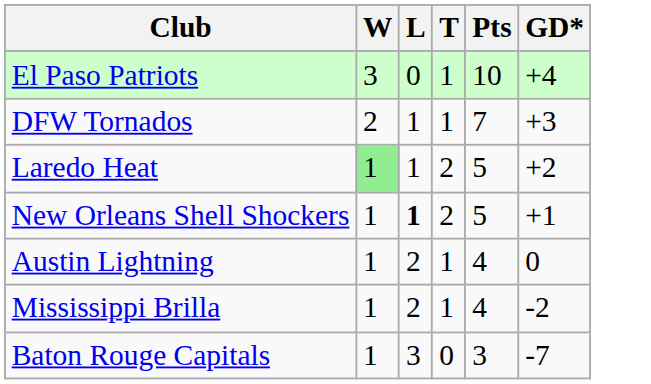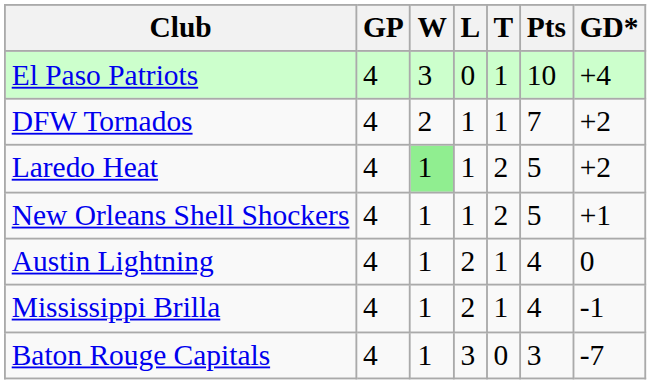+ column: GP | 4 | 4 | 4 | 4 | 4 | 4 | 4
DFW Tornados | GD*: +3 -> +2
New Orleans Shell Shockers | L: bold -> normal
Mississippi Brilla | GD*: -2 -> -1
